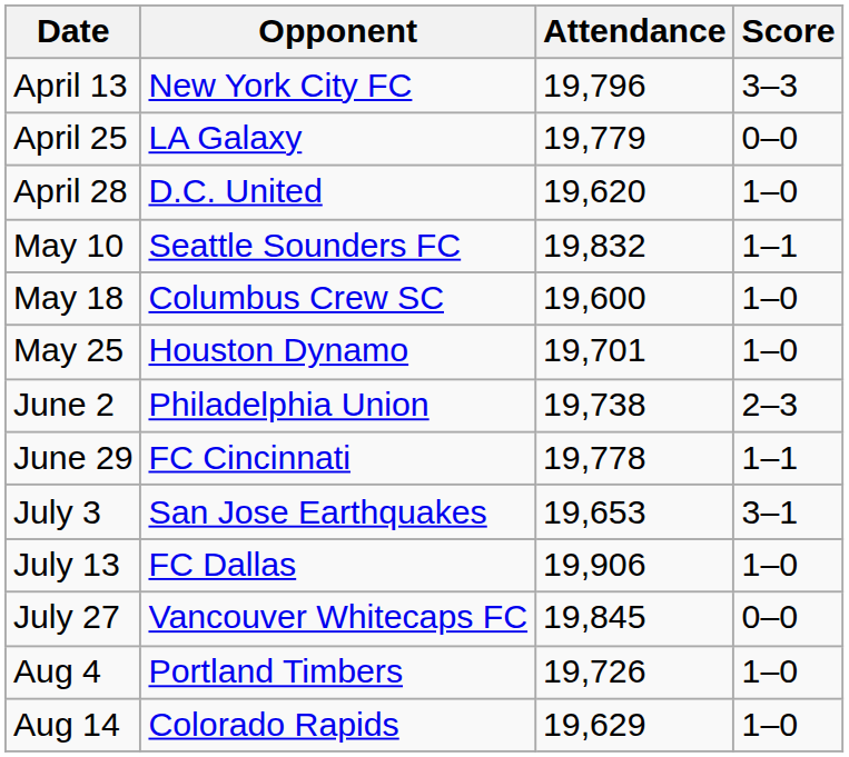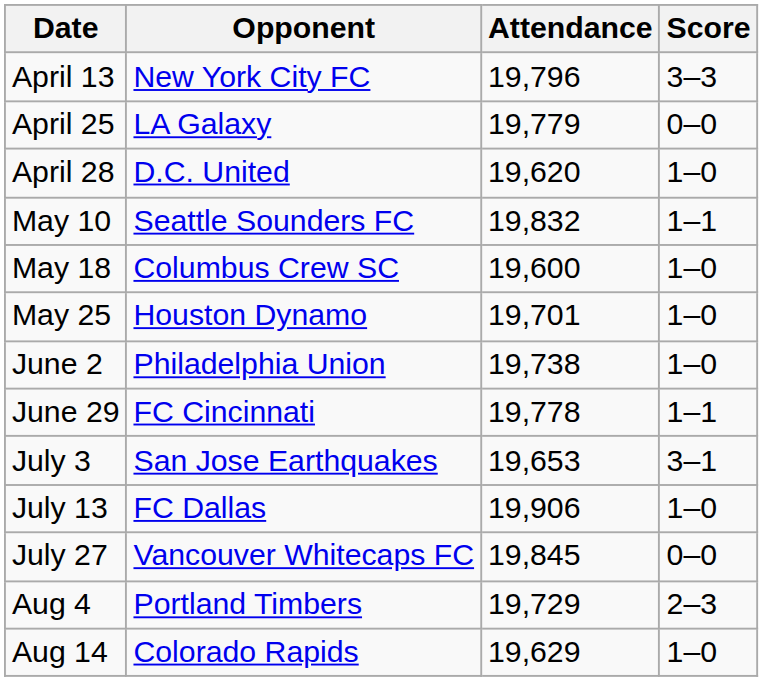June 2 | Score: 2–3 -> 1–0
Aug 4 | Attendance: 19,726 -> 19,729
Aug 4 | Score: 1–0 -> 2–3
